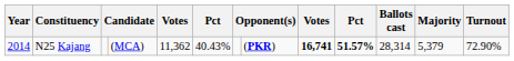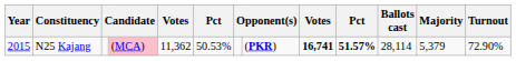N25 Kajang | Year: 2014 -> 2015
N25 Kajang | column 4: no background -> pink background
N25 Kajang | column 6: 40.43% -> 50.53%
N25 Kajang | Ballots cast: 28,314 -> 28,114
